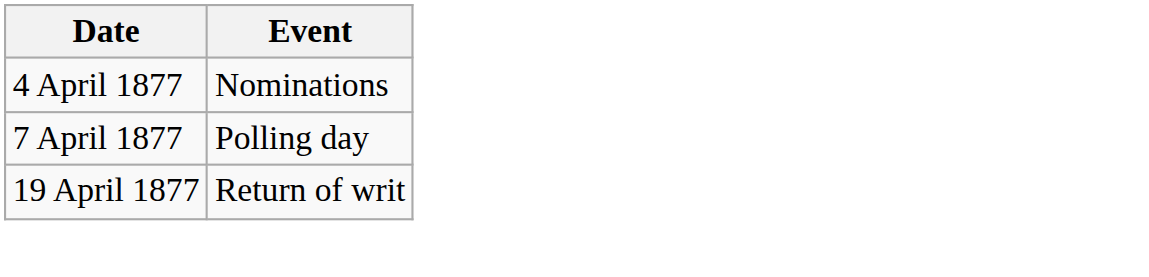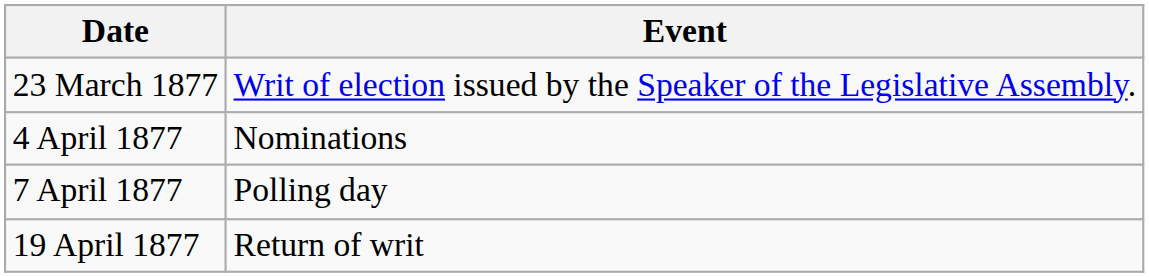+ row: 23 March 1877 | Writ of election issued by the Speaker of the Legislative Assembly.
